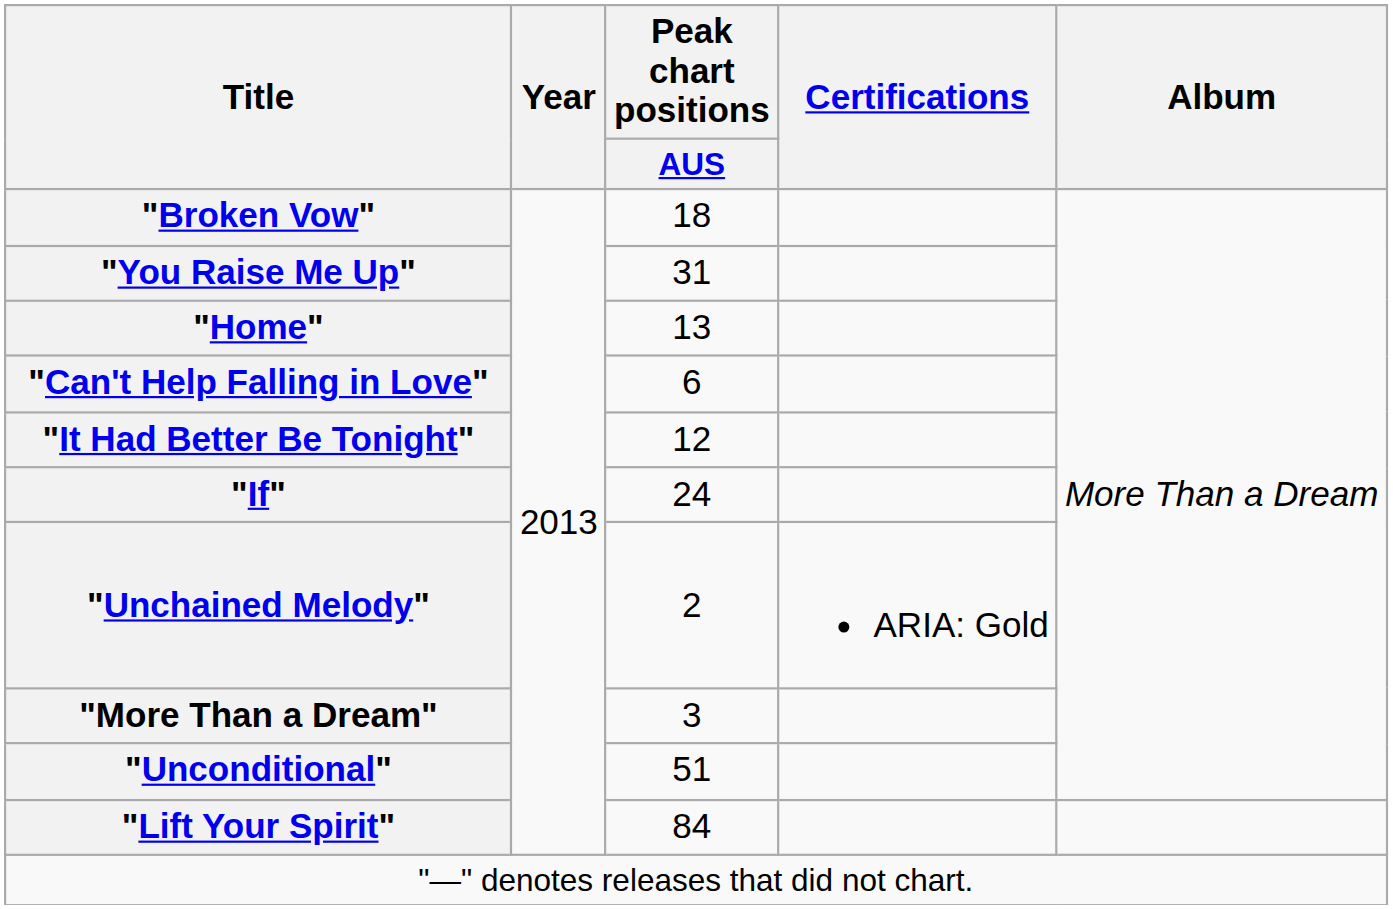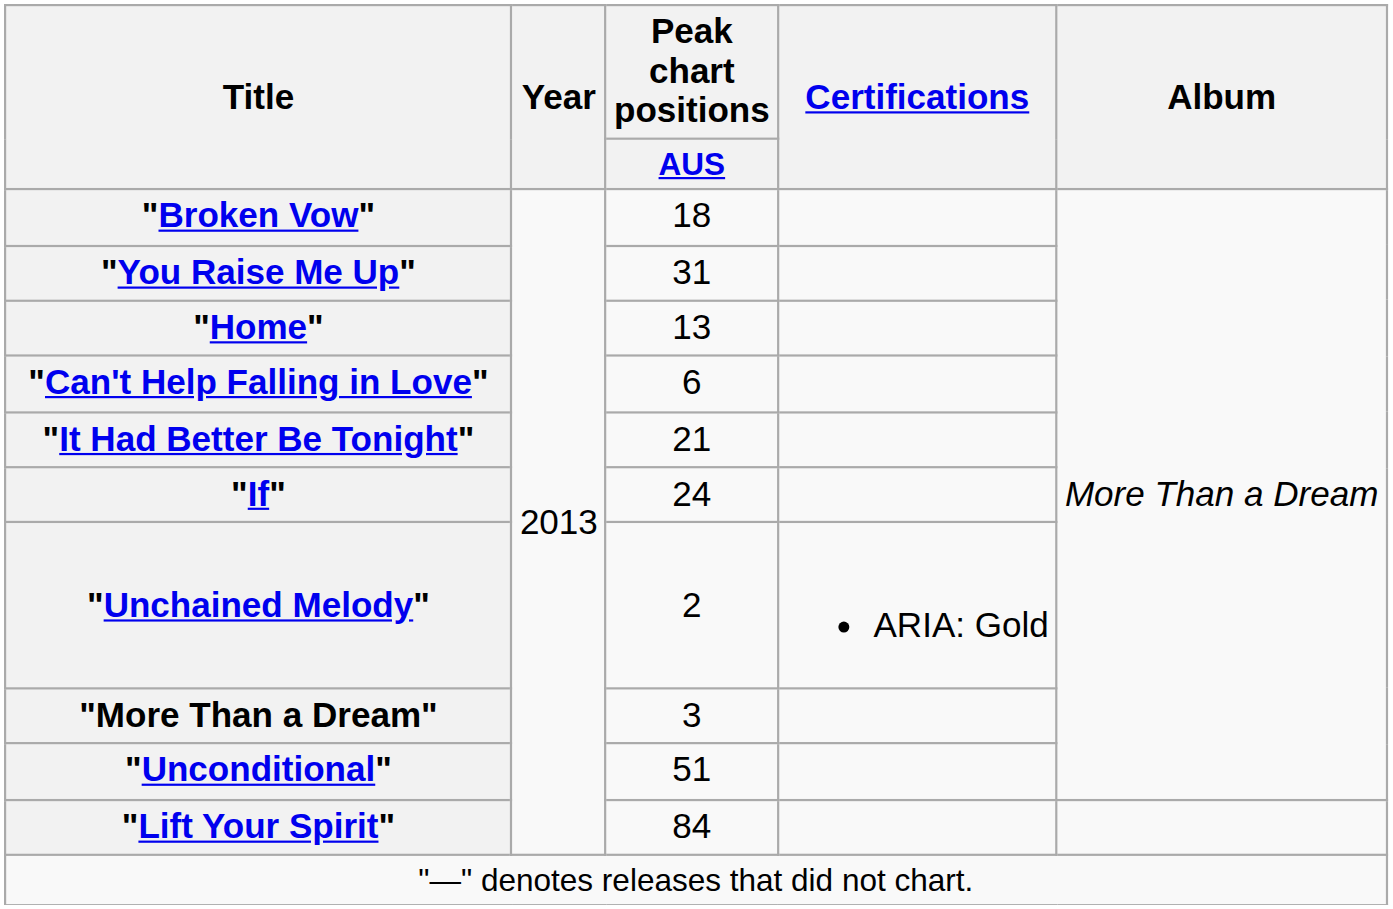"It Had Better Be Tonight" | Peak chart positions / AUS: 12 -> 21
